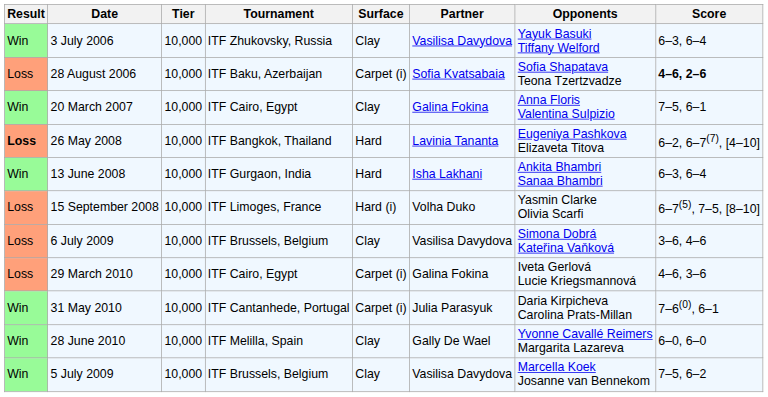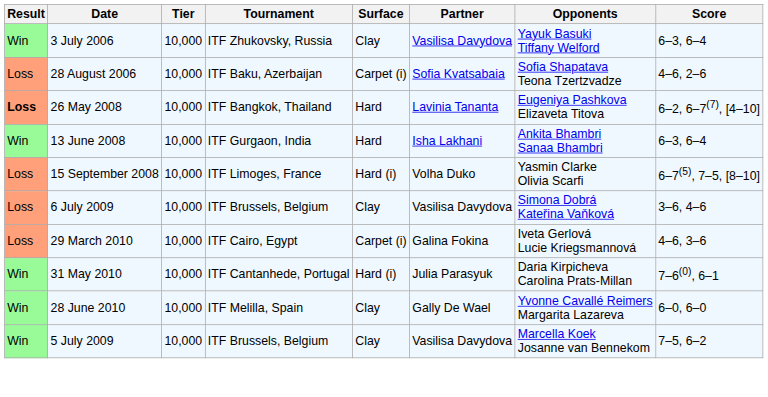28 August 2006 | Score: bold -> normal
- row: Win | 20 March 2007 | 10,000 | ITF Cairo, Egypt | Clay | Galina Fokina | Anna Floris Valentina Sulpizio | 7–5, 6–1
31 May 2010 | Surface: Carpet (i) -> Hard (i)
